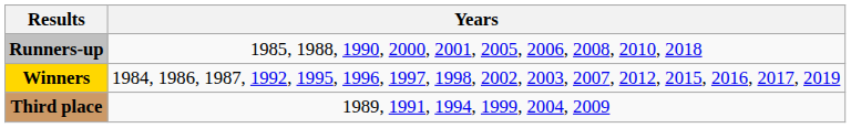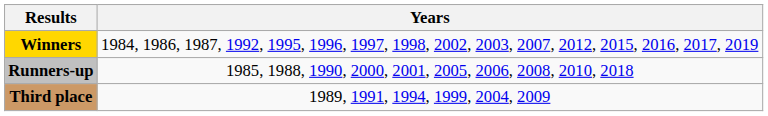rows swapped: Winners <-> Runners-up
